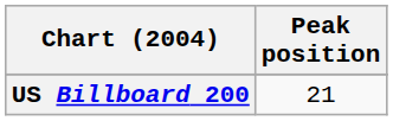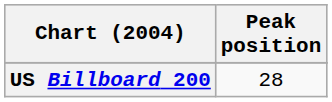US Billboard 200 | Peak position: 21 -> 28
